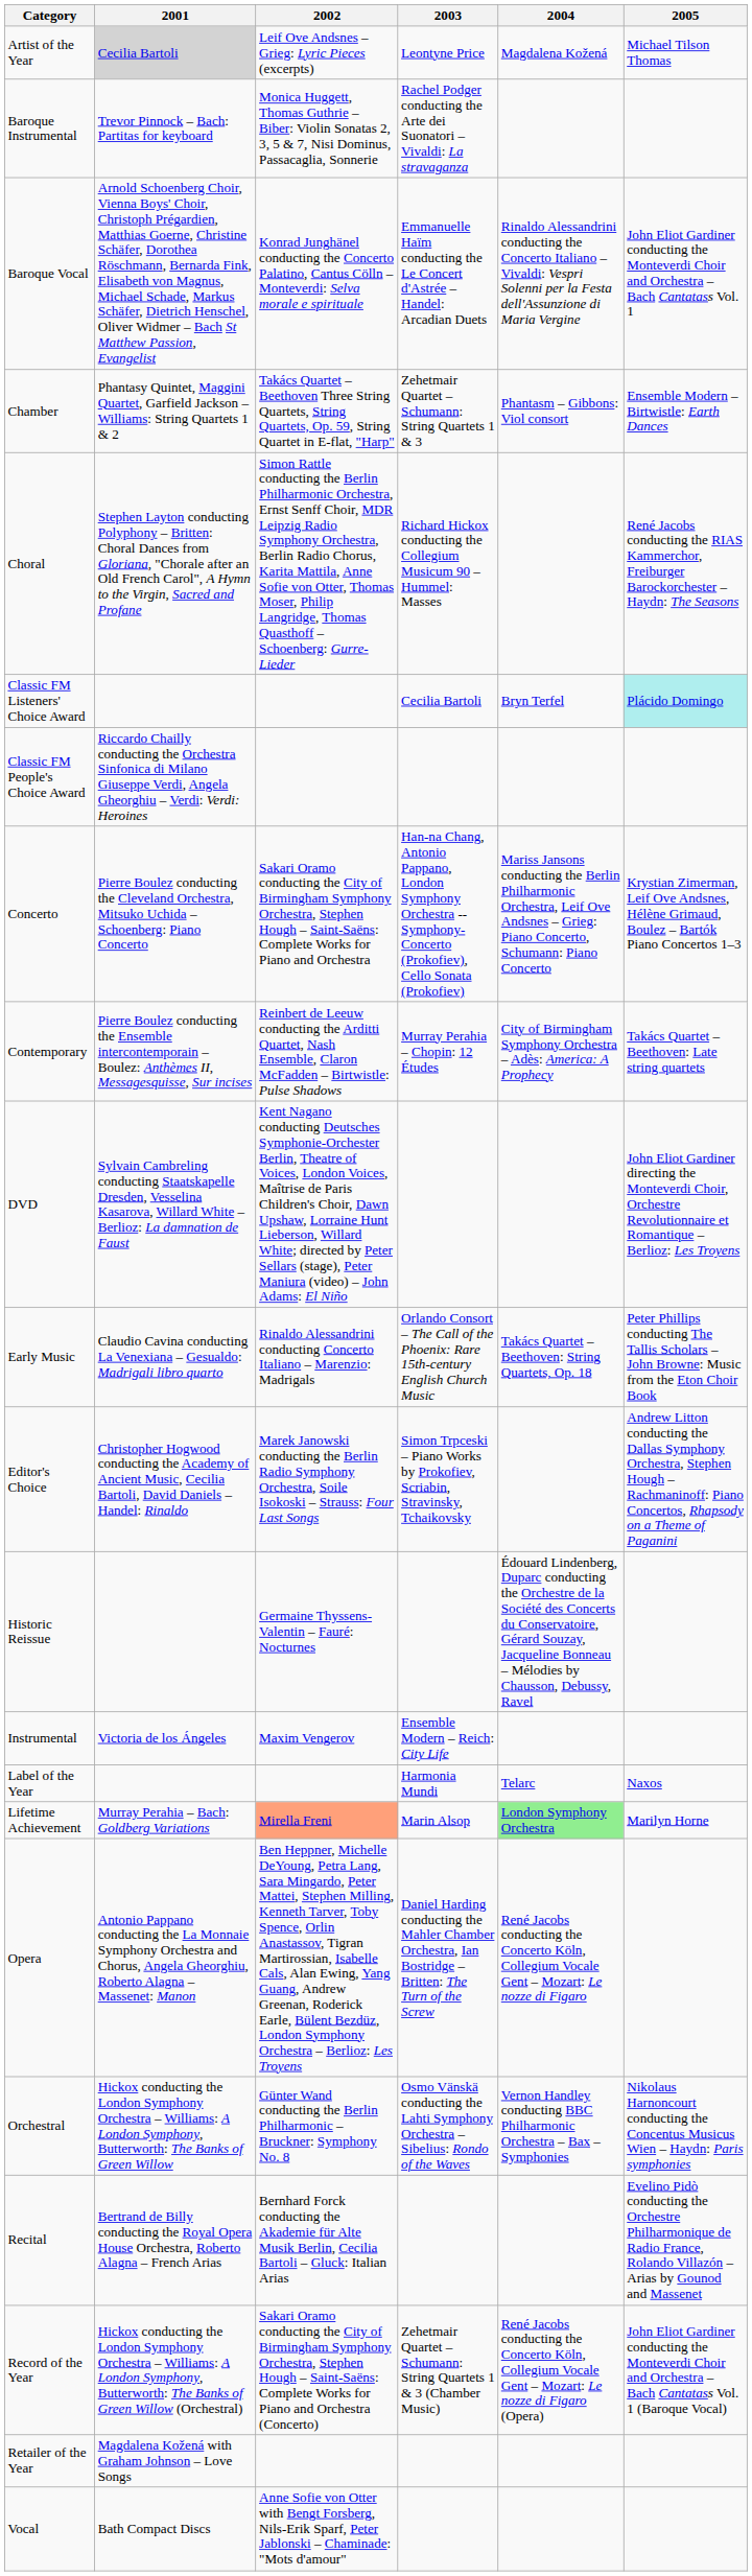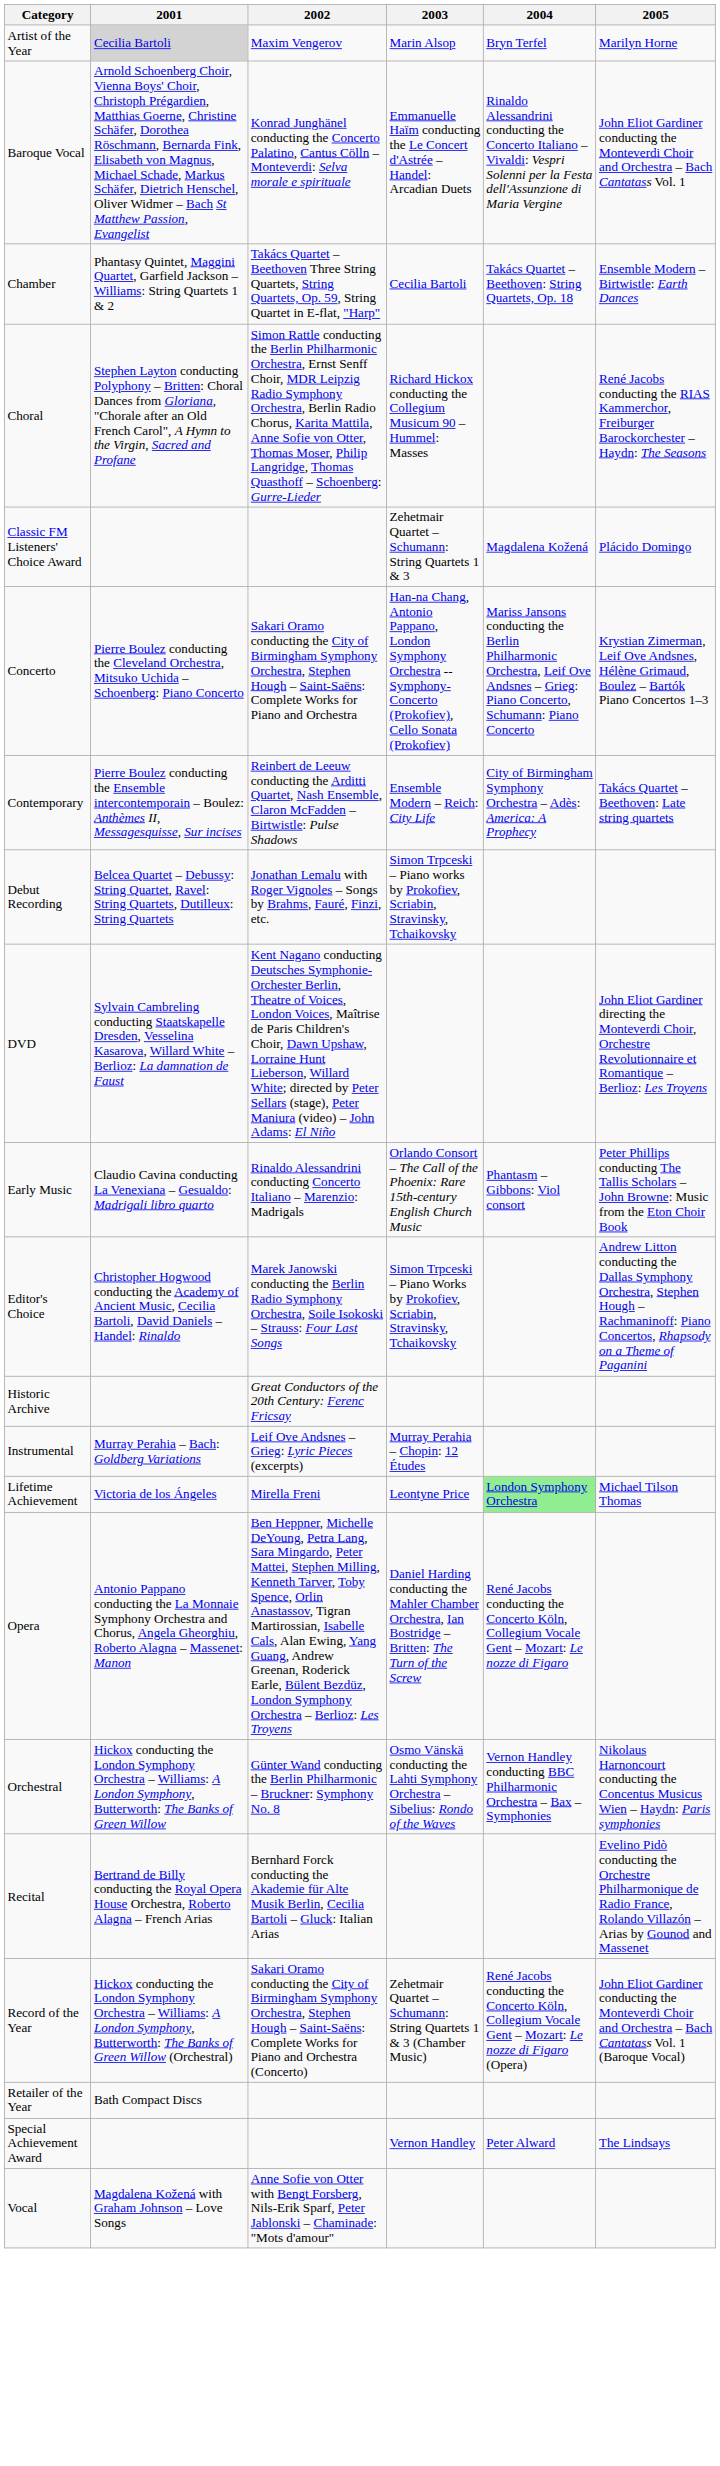Artist of the Year | 2002: Leif Ove Andsnes – Grieg: Lyric Pieces (excerpts) -> Maxim Vengerov
Artist of the Year | 2003: Leontyne Price -> Marin Alsop
Artist of the Year | 2004: Magdalena Kožená -> Bryn Terfel
Artist of the Year | 2005: Michael Tilson Thomas -> Marilyn Horne
- row: Baroque Instrumental | Trevor Pinnock – Bach: Partitas for keyboard | Monica Huggett, Thomas Guthrie – Biber: Violin Sonatas 2, 3, 5 & 7, Nisi Dominus, Passacaglia, Sonnerie | Rachel Podger conducting the Arte dei Suonatori – Vivaldi: La stravaganza
Chamber | 2003: Zehetmair Quartet – Schumann: String Quartets 1 & 3 -> Cecilia Bartoli
Chamber | 2004: Phantasm – Gibbons: Viol consort -> Takács Quartet – Beethoven: String Quartets, Op. 18
Classic FM Listeners' Choice Award | 2003: Cecilia Bartoli -> Zehetmair Quartet – Schumann: String Quartets 1 & 3
Classic FM Listeners' Choice Award | 2004: Bryn Terfel -> Magdalena Kožená
Classic FM Listeners' Choice Award | 2005: paleturquoise background -> no background
- row: Classic FM People's Choice Award | Riccardo Chailly conducting the Orchestra Sinfonica di Milano Giuseppe Verdi, Angela Gheorghiu – Verdi: Verdi: Heroines
Contemporary | 2003: Murray Perahia – Chopin: 12 Études -> Ensemble Modern – Reich: City Life
+ row: Debut Recording | Belcea Quartet – Debussy: String Quartet, Ravel: String Quartets, Dutilleux: String Quartets | Jonathan Lemalu with Roger Vignoles – Songs by Brahms, Fauré, Finzi, etc. | Simon Trpceski – Piano works by Prokofiev, Scriabin, Stravinsky, Tchaikovsky
Early Music | 2004: Takács Quartet – Beethoven: String Quartets, Op. 18 -> Phantasm – Gibbons: Viol consort
+ row: Historic Archive | Great Conductors of the 20th Century: Ferenc Fricsay
- row: Historic Reissue | Germaine Thyssens-Valentin – Fauré: Nocturnes | Édouard Lindenberg, Duparc conducting the Orchestre de la Société des Concerts du Conservatoire, Gérard Souzay, Jacqueline Bonneau – Mélodies by Chausson, Debussy, Ravel
Instrumental | 2001: Victoria de los Ángeles -> Murray Perahia – Bach: Goldberg Variations
Instrumental | 2002: Maxim Vengerov -> Leif Ove Andsnes – Grieg: Lyric Pieces (excerpts)
Instrumental | 2003: Ensemble Modern – Reich: City Life -> Murray Perahia – Chopin: 12 Études
- row: Label of the Year | Harmonia Mundi | Telarc | Naxos
Lifetime Achievement | 2001: Murray Perahia – Bach: Goldberg Variations -> Victoria de los Ángeles
Lifetime Achievement | 2002: lightsalmon background -> no background
Lifetime Achievement | 2003: Marin Alsop -> Leontyne Price
Lifetime Achievement | 2005: Marilyn Horne -> Michael Tilson Thomas
Retailer of the Year | 2001: Magdalena Kožená with Graham Johnson – Love Songs -> Bath Compact Discs
+ row: Special Achievement Award | Vernon Handley | Peter Alward | The Lindsays
Vocal | 2001: Bath Compact Discs -> Magdalena Kožená with Graham Johnson – Love Songs
